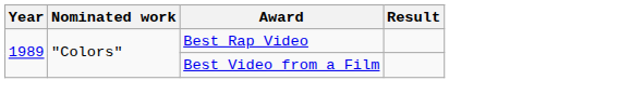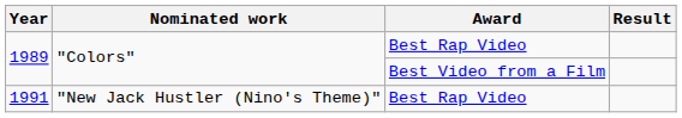+ row: 1991 | "New Jack Hustler (Nino's Theme)" | Best Rap Video
